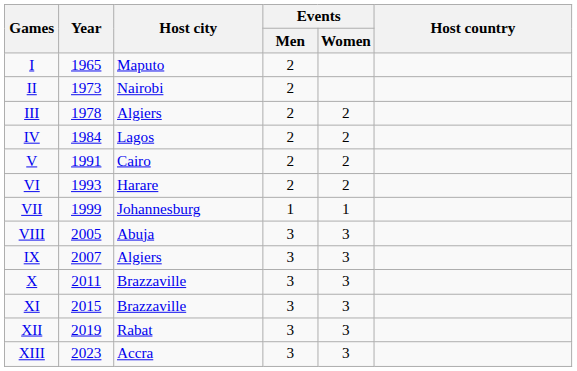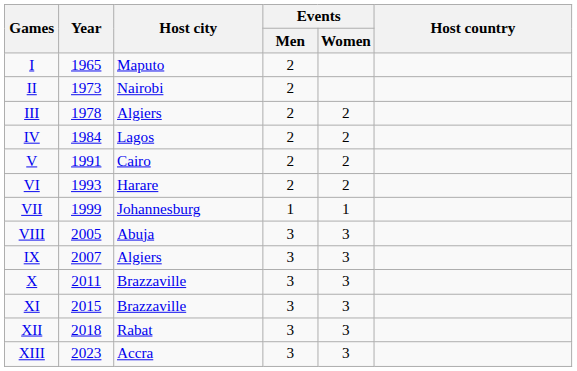XII | Year: 2019 -> 2018
